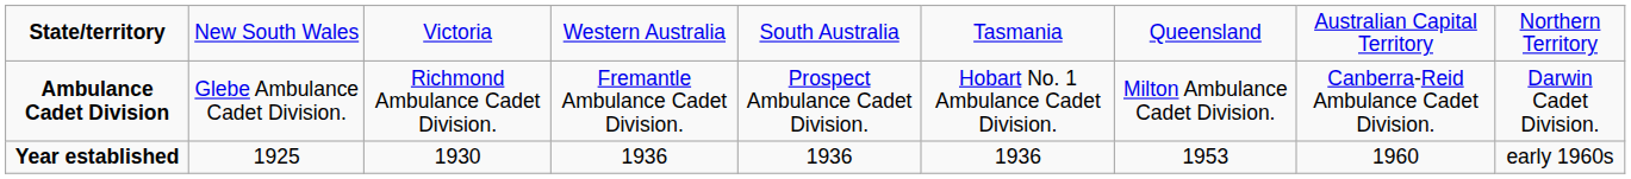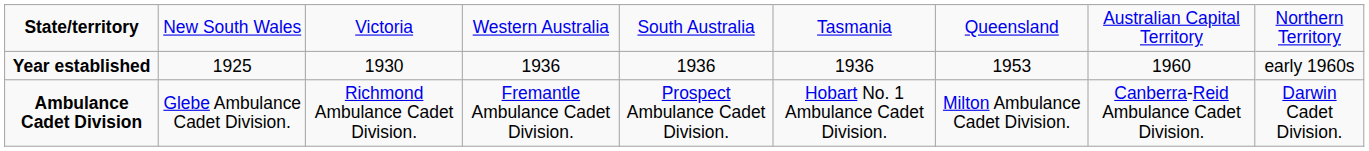rows swapped: Ambulance Cadet Division <-> Year established
